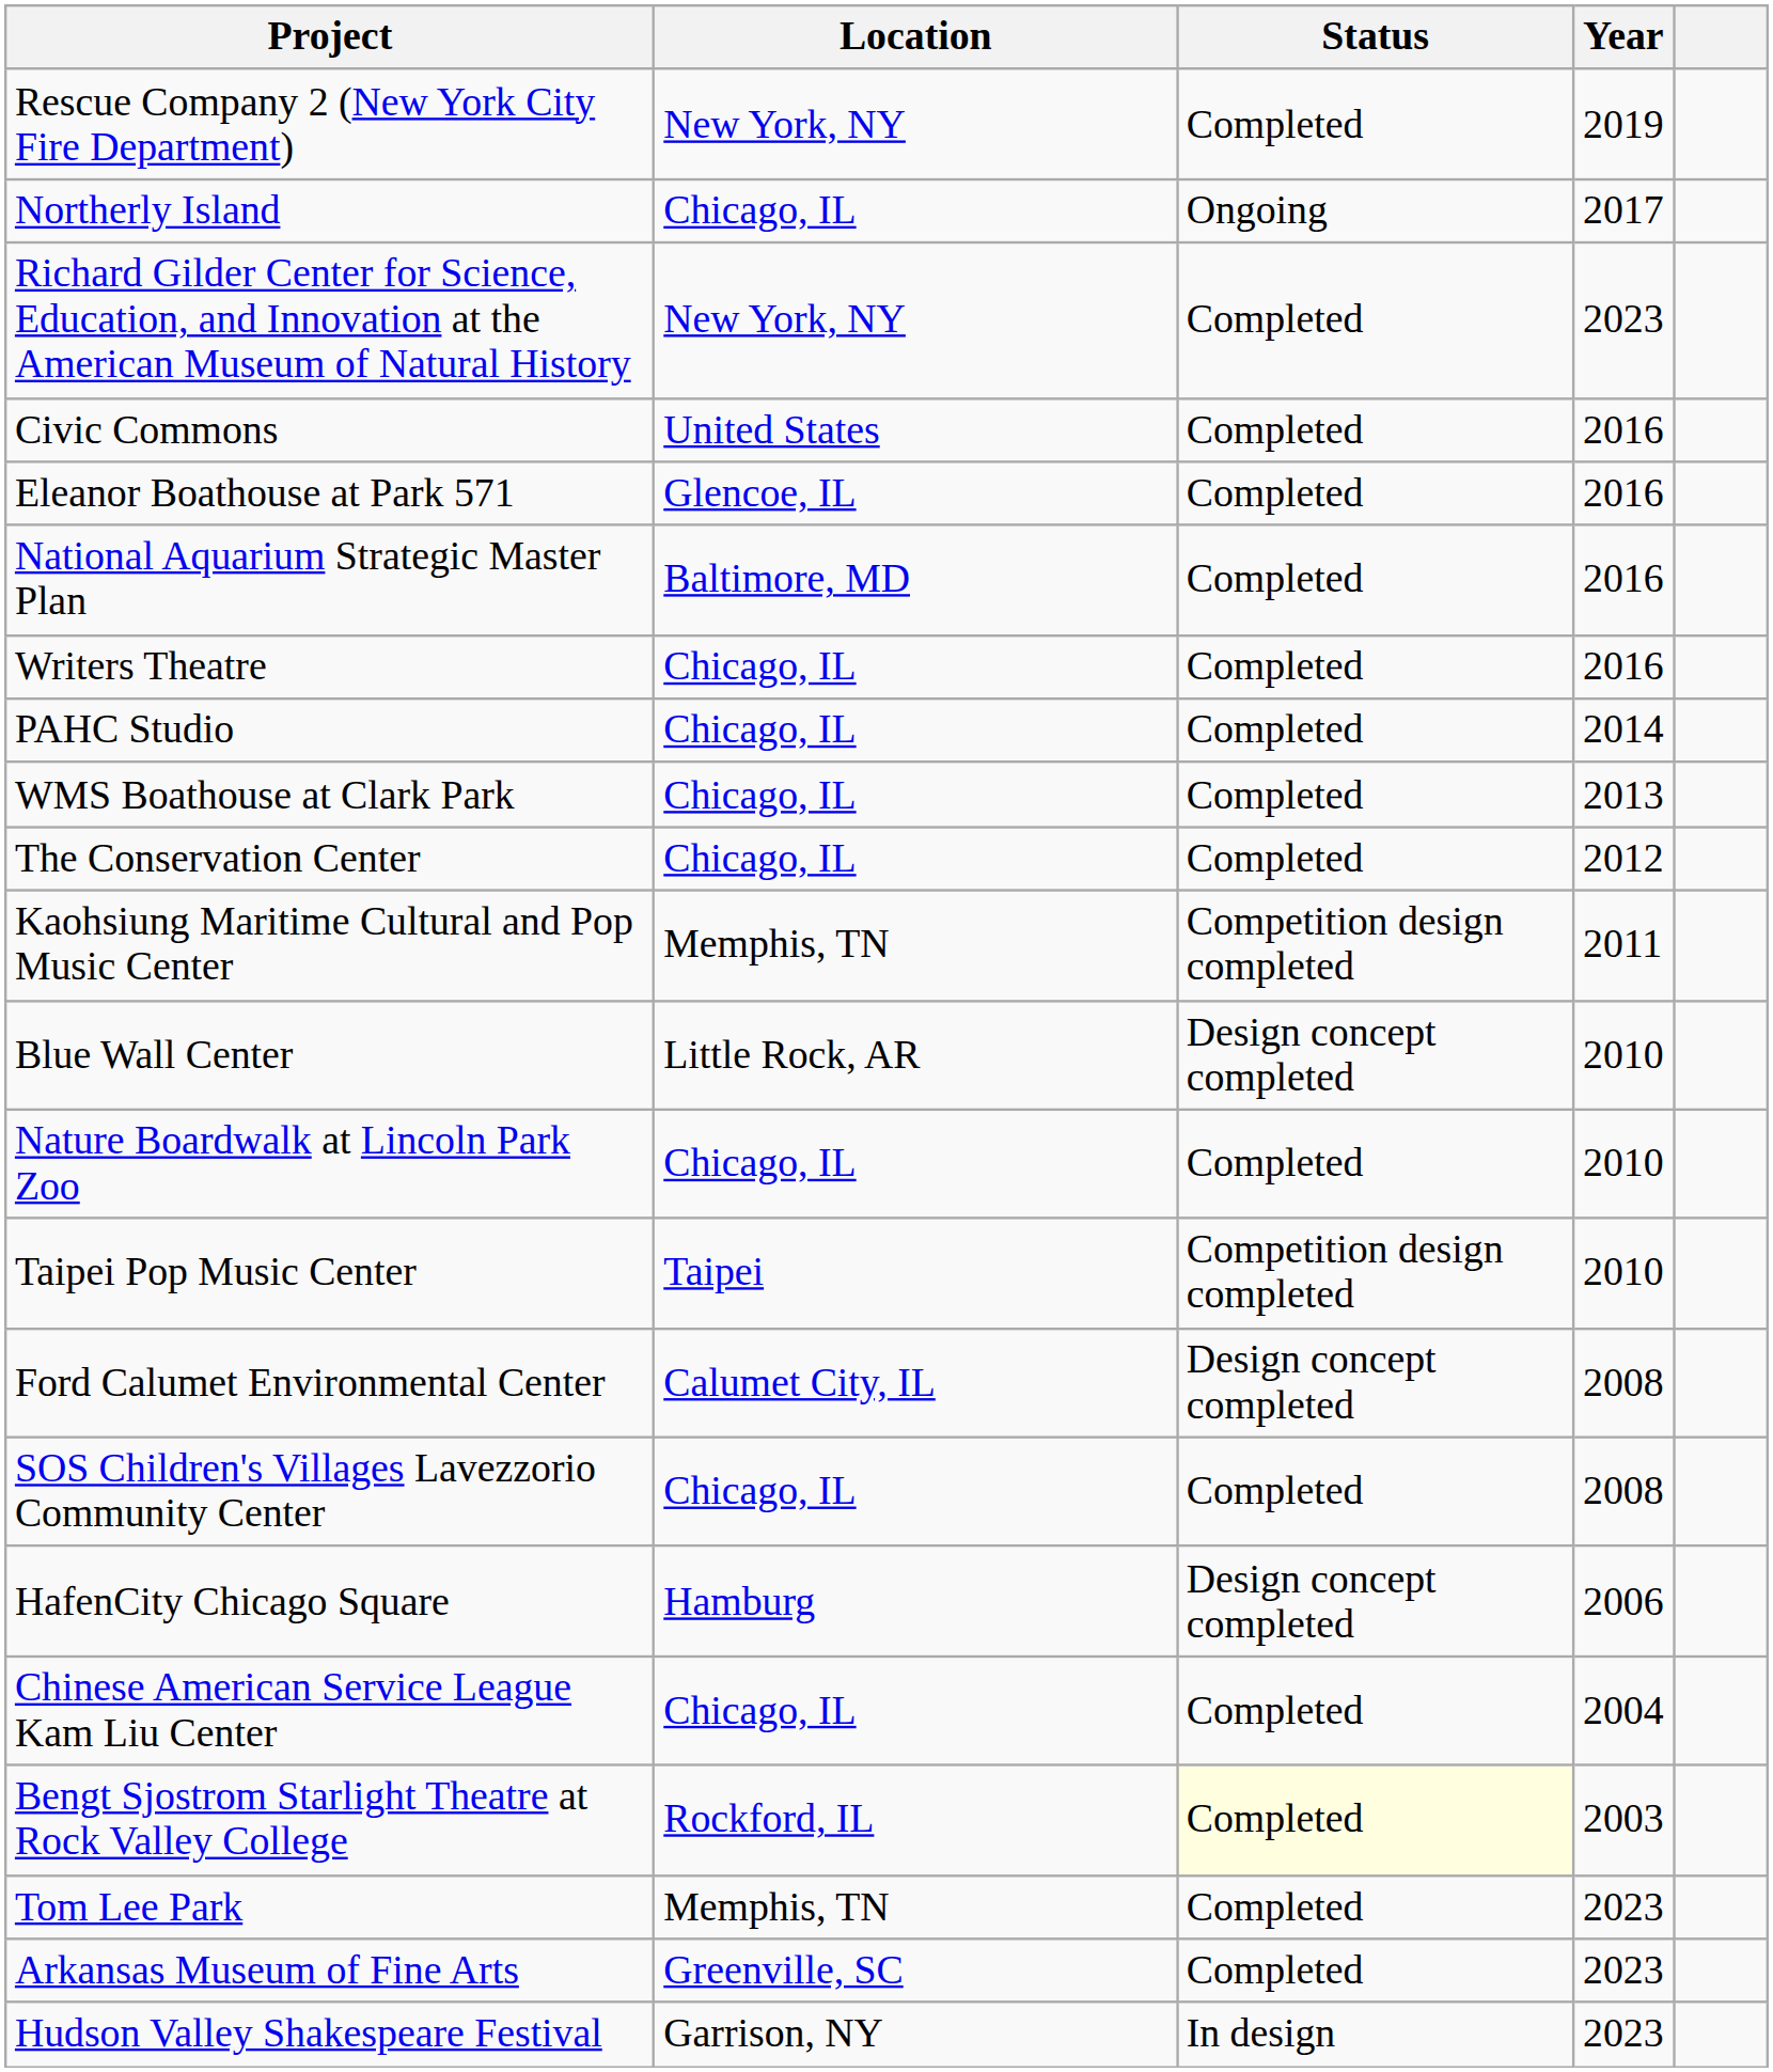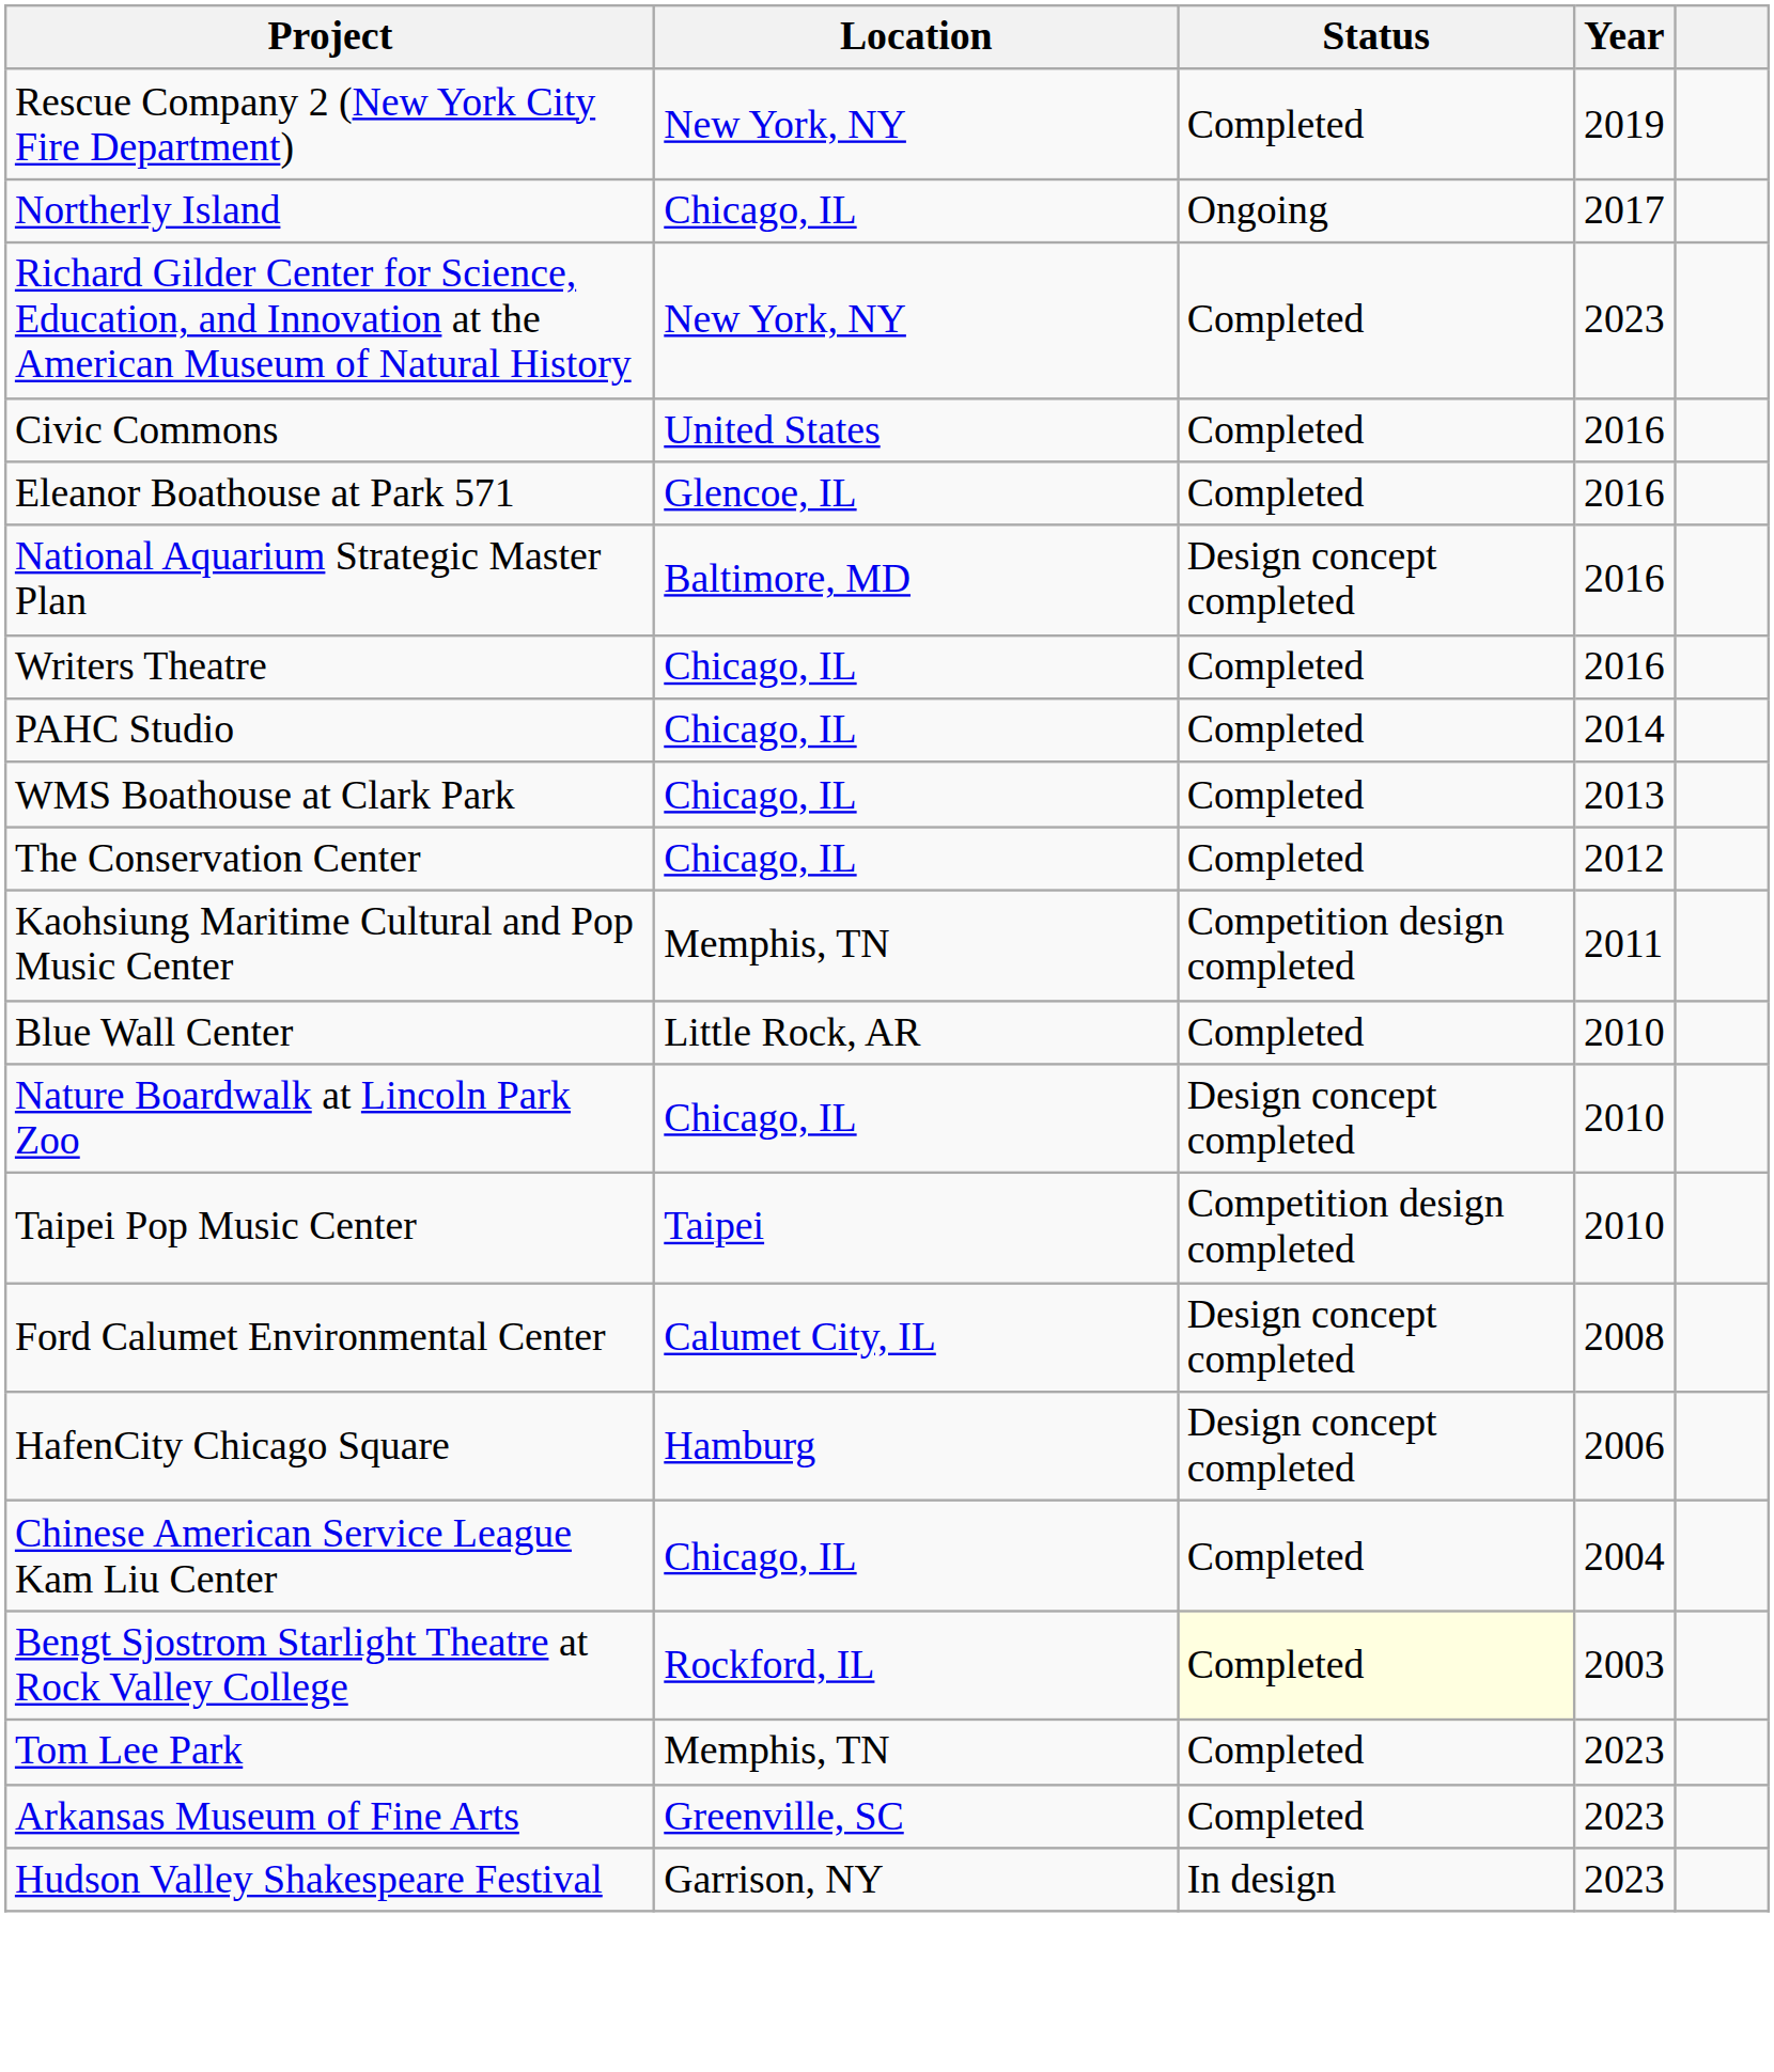National Aquarium Strategic Master Plan | Status: Completed -> Design concept completed
Blue Wall Center | Status: Design concept completed -> Completed
Nature Boardwalk at Lincoln Park Zoo | Status: Completed -> Design concept completed
- row: SOS Children's Villages Lavezzorio Community Center | Chicago, IL | Completed | 2008
